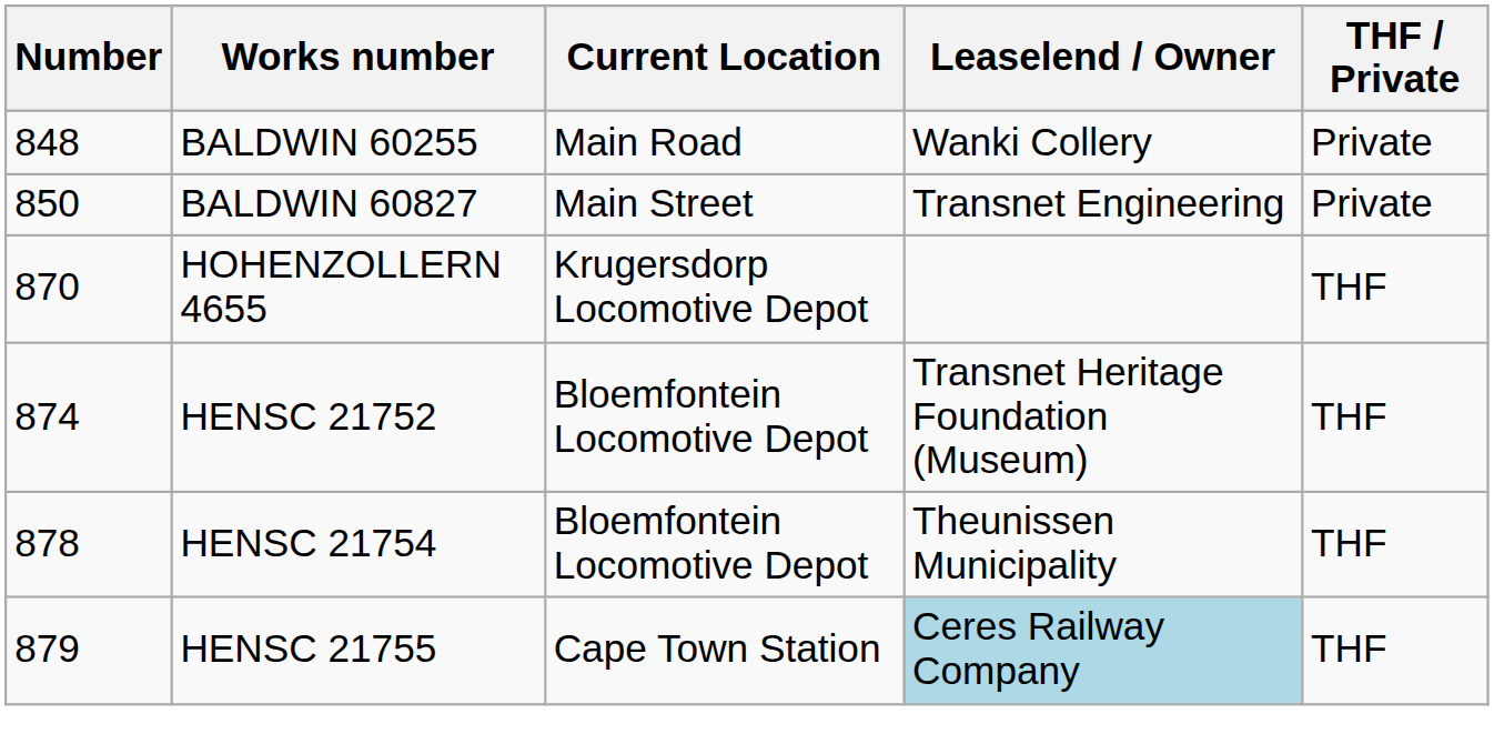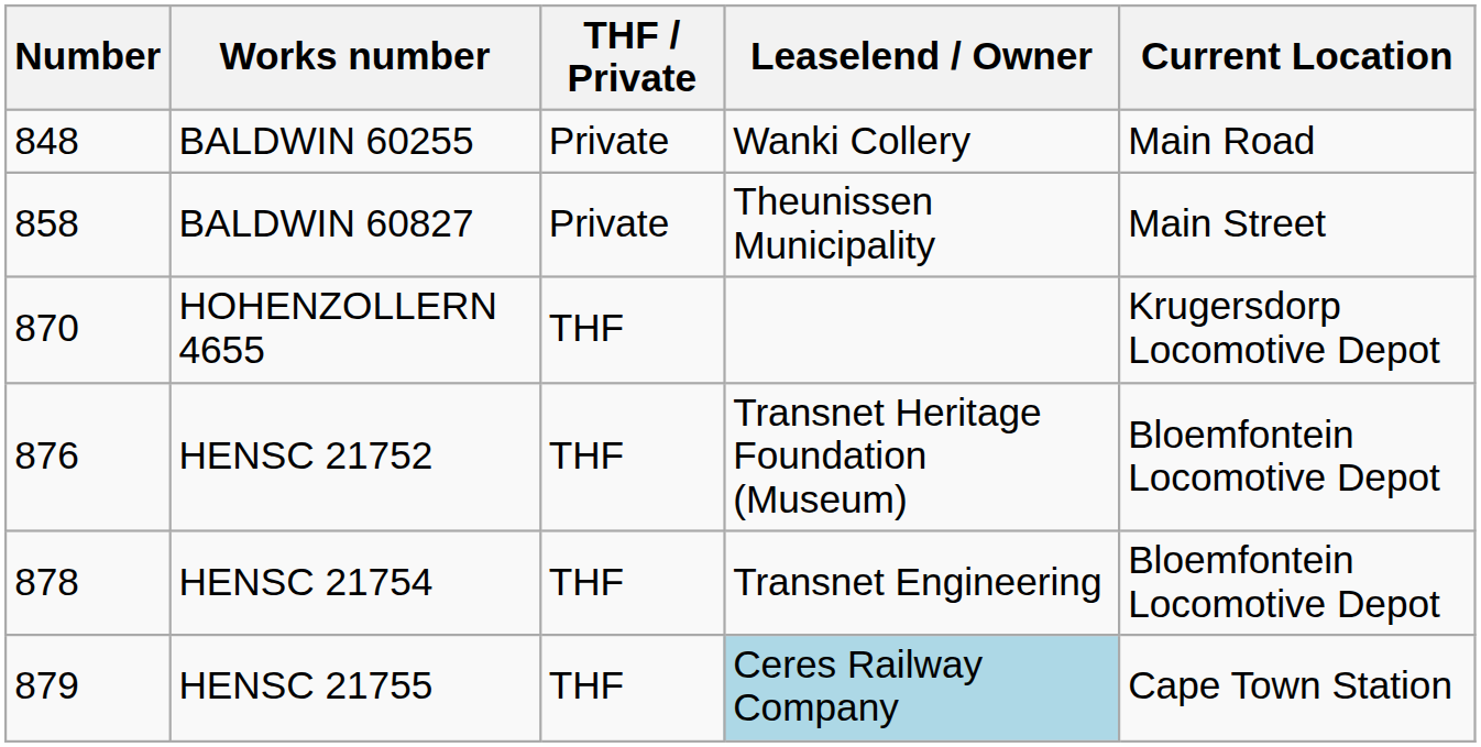columns swapped: THF / Private <-> Current Location
BALDWIN 60827 | Number: 850 -> 858
BALDWIN 60827 | Leaselend / Owner: Transnet Engineering -> Theunissen Municipality
HENSC 21752 | Number: 874 -> 876
HENSC 21754 | Leaselend / Owner: Theunissen Municipality -> Transnet Engineering
